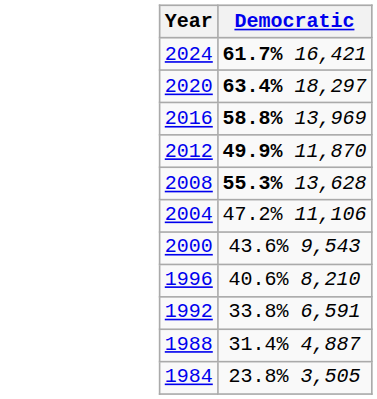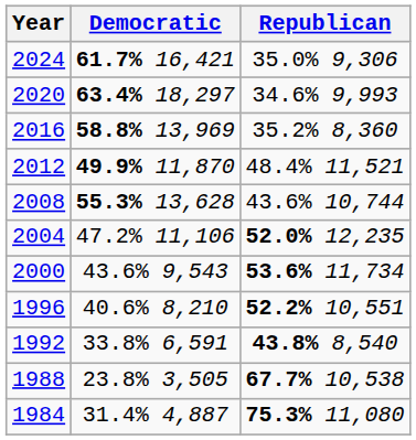+ column: Republican | 35.0% 9,306 | 34.6% 9,993 | 35.2% 8,360 | 48.4% 11,521 | 43.6% 10,744 | 52.0% 12,235 | 53.6% 11,734 | 52.2% 10,551 | 43.8% 8,540 | 67.7% 10,538 | 75.3% 11,080
1988 | Democratic: 31.4% 4,887 -> 23.8% 3,505
1984 | Democratic: 23.8% 3,505 -> 31.4% 4,887
